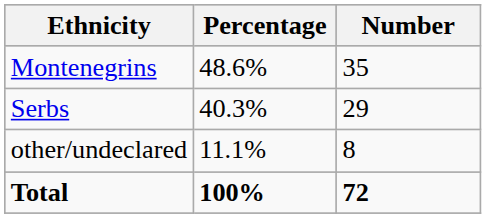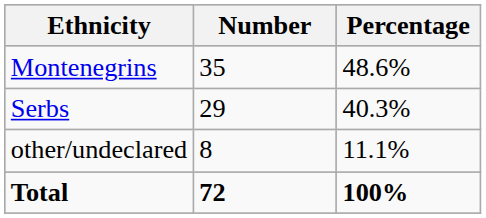columns swapped: Number <-> Percentage
